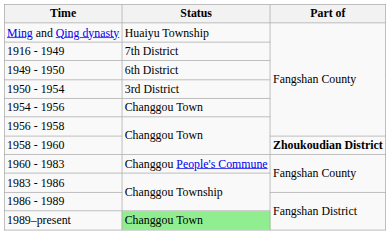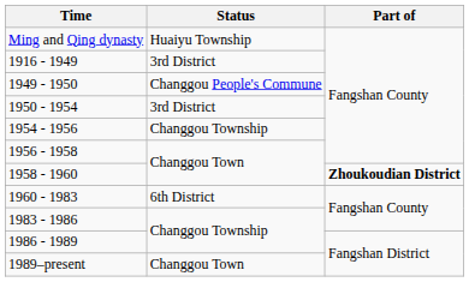1916 - 1949 | Status: 7th District -> 3rd District
1949 - 1950 | Status: 6th District -> Changgou People's Commune
1954 - 1956 | Status: Changgou Town -> Changgou Township
1960 - 1983 | Status: Changgou People's Commune -> 6th District
1989–present | Status: lightgreen background -> no background
